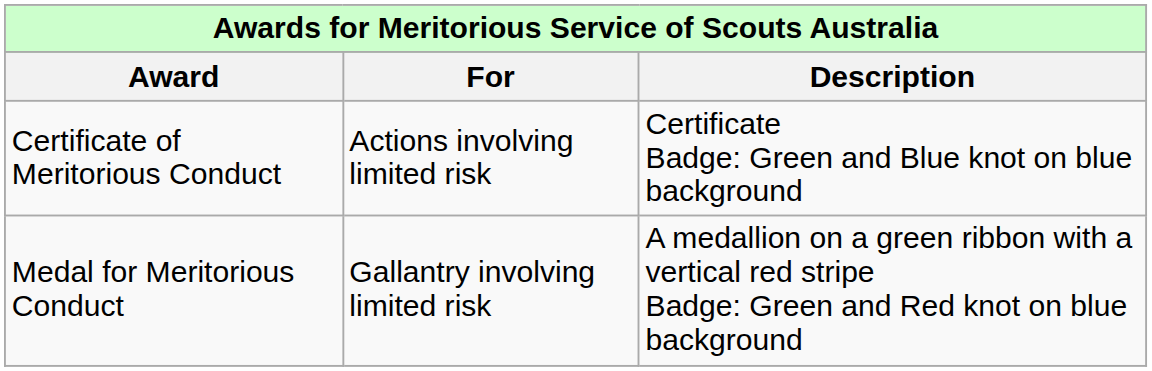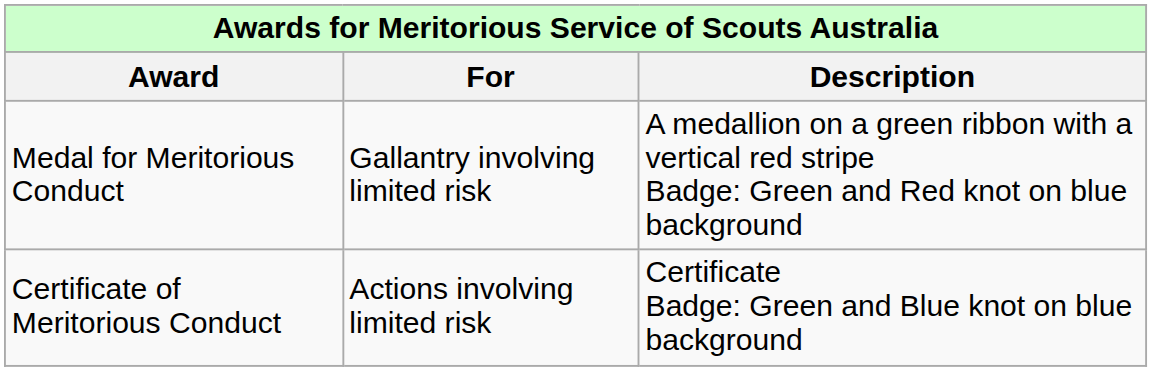rows swapped: Certificate of Meritorious Conduct <-> Medal for Meritorious Conduct
